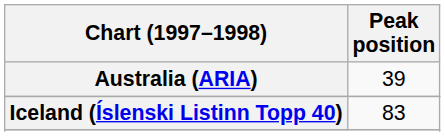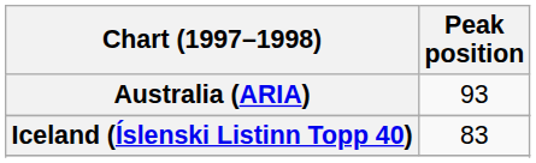Australia (ARIA) | Peak position: 39 -> 93
